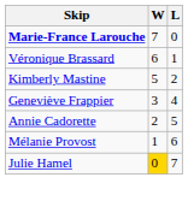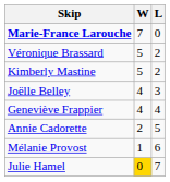Véronique Brassard | W: 6 -> 5
Véronique Brassard | L: 1 -> 2
+ row: Joëlle Belley | 4 | 3
Geneviève Frappier | W: 3 -> 4
